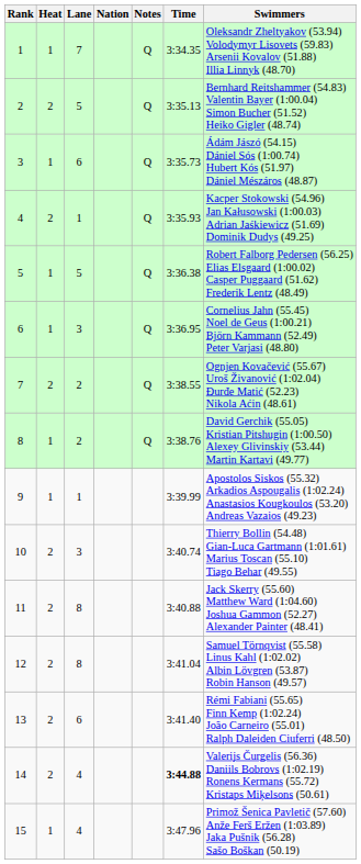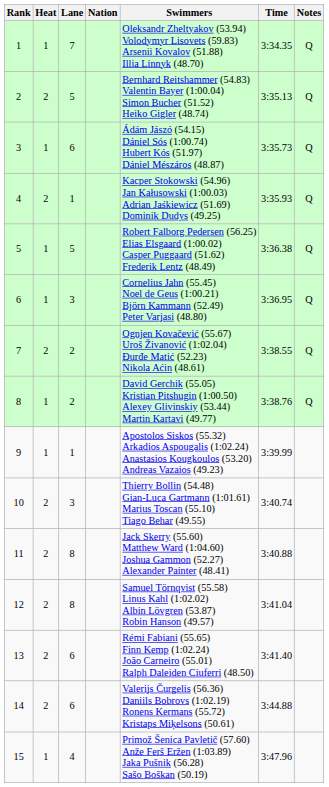columns swapped: Swimmers <-> Notes
14 | Lane: 4 -> 6
14 | Time: bold -> normal
